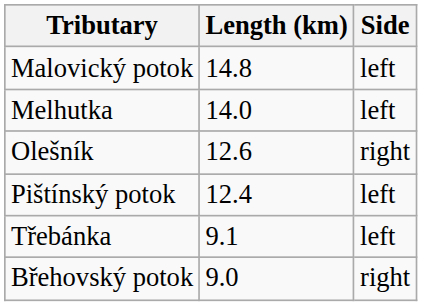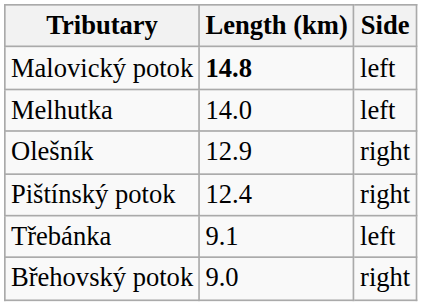Malovický potok | Length (km): normal -> bold
Olešník | Length (km): 12.6 -> 12.9
Pištínský potok | Side: left -> right
